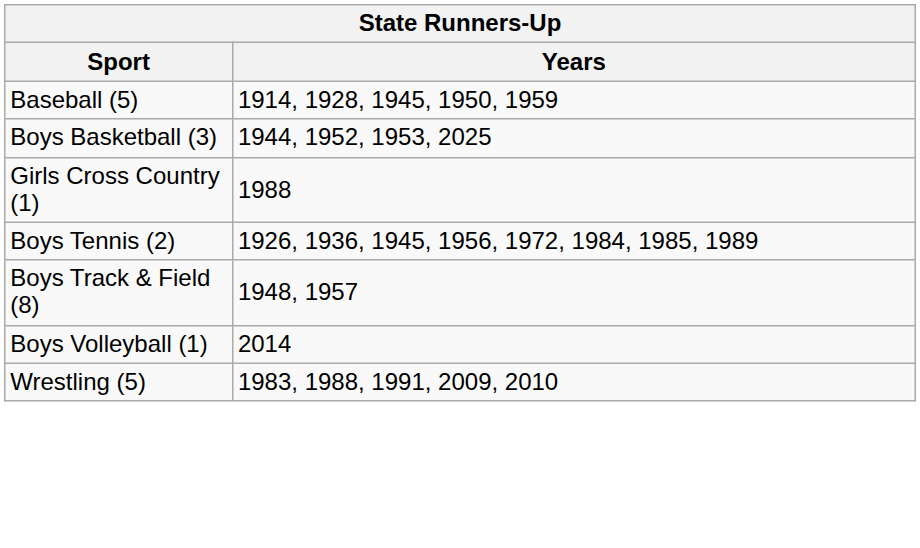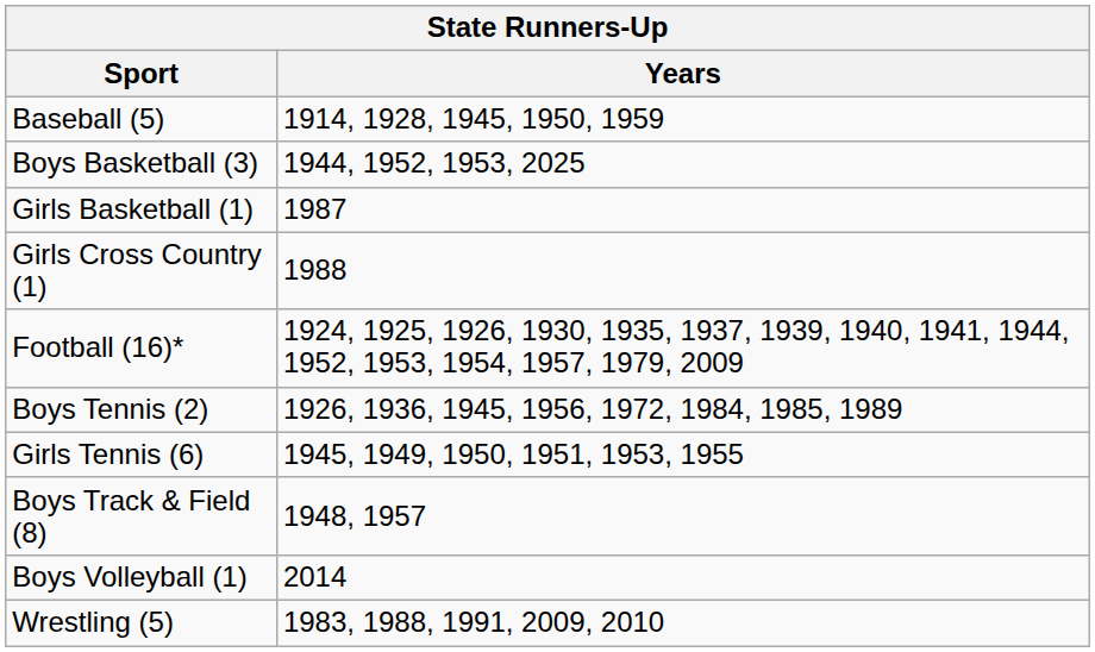+ row: Girls Basketball (1) | 1987
+ row: Football (16)* | 1924, 1925, 1926, 1930, 1935, 1937, 1939, 1940, 1941, 1944, 1952, 1953, 1954, 1957, 1979, 2009
+ row: Girls Tennis (6) | 1945, 1949, 1950, 1951, 1953, 1955
